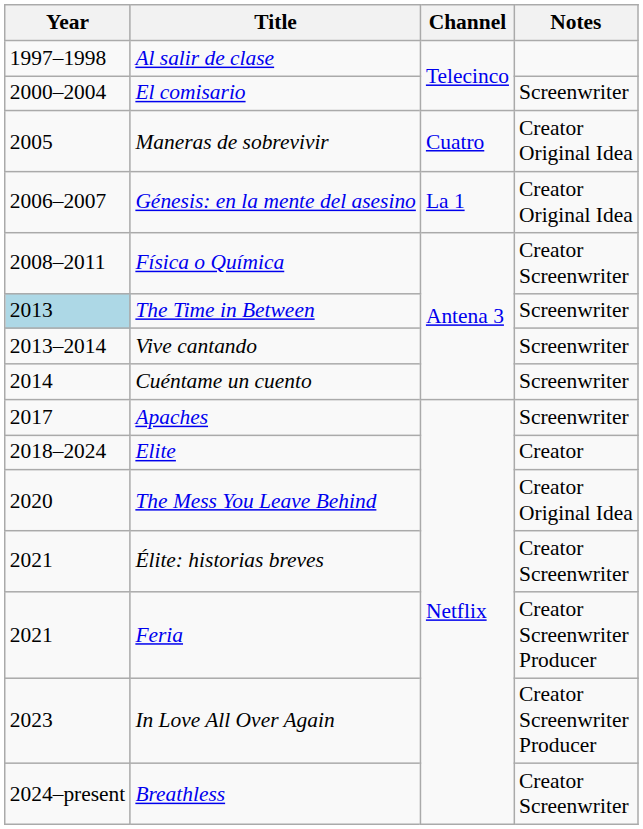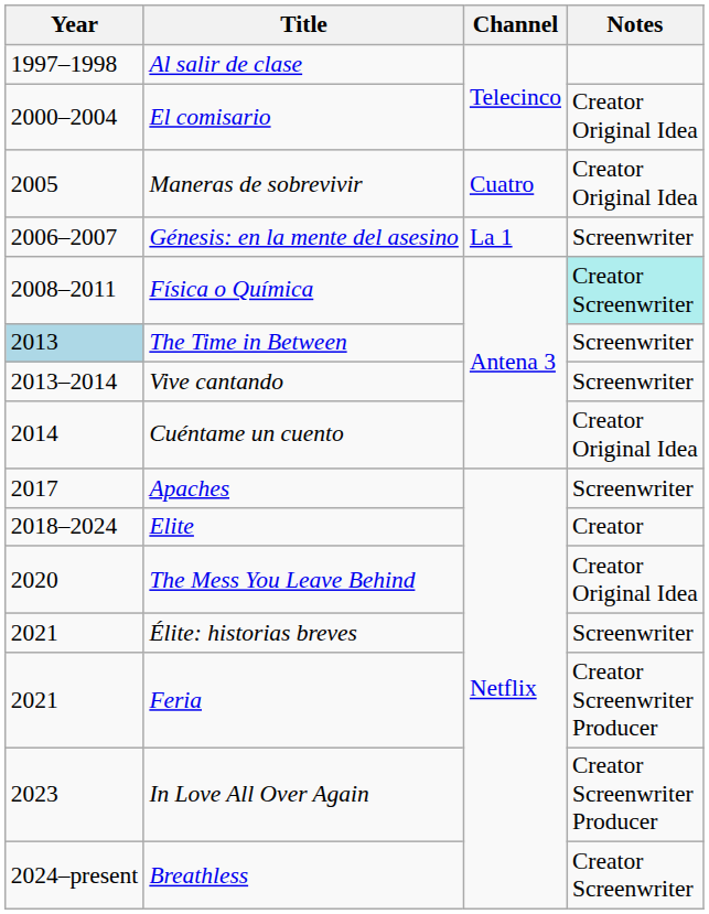El comisario | Notes: Screenwriter -> Creator Original Idea
Génesis: en la mente del asesino | Notes: Creator Original Idea -> Screenwriter
Física o Química | Notes: no background -> paleturquoise background
Cuéntame un cuento | Notes: Screenwriter -> Creator Original Idea
Élite: historias breves | Notes: Creator Screenwriter -> Screenwriter
